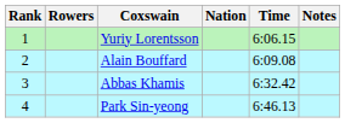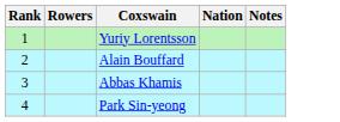- column: Time | 6:06.15 | 6:09.08 | 6:32.42 | 6:46.13
